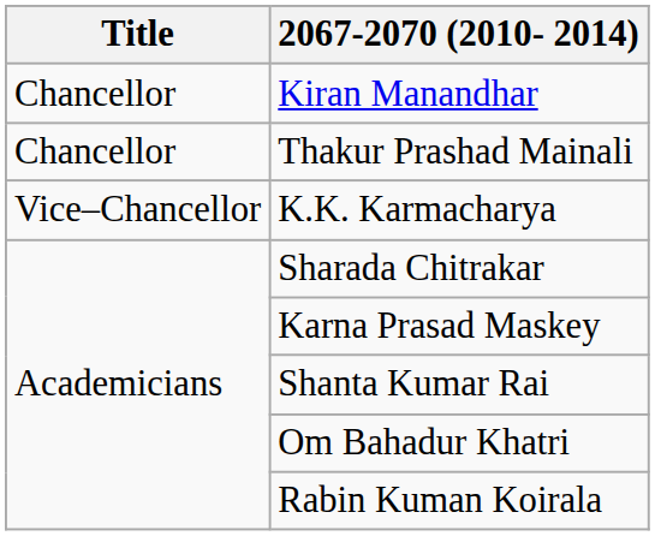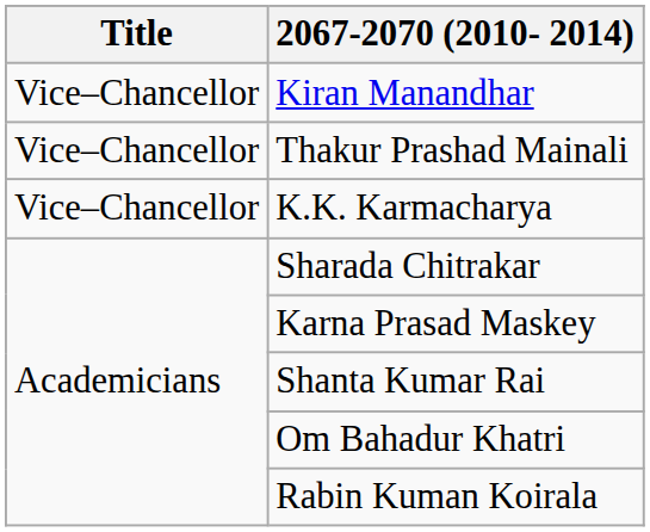Kiran Manandhar | Title: Chancellor -> Vice–Chancellor
Thakur Prashad Mainali | Title: Chancellor -> Vice–Chancellor
